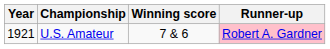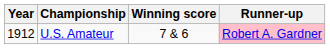U.S. Amateur | Year: 1921 -> 1912
